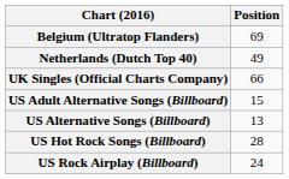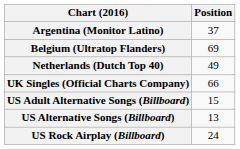+ row: Argentina (Monitor Latino) | 37
- row: US Hot Rock Songs (Billboard) | 28
